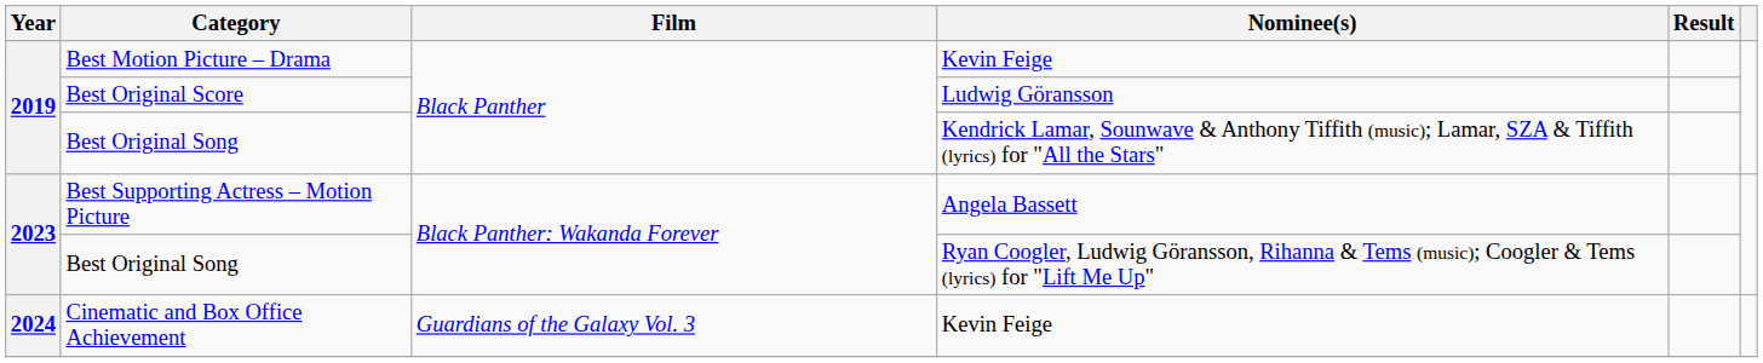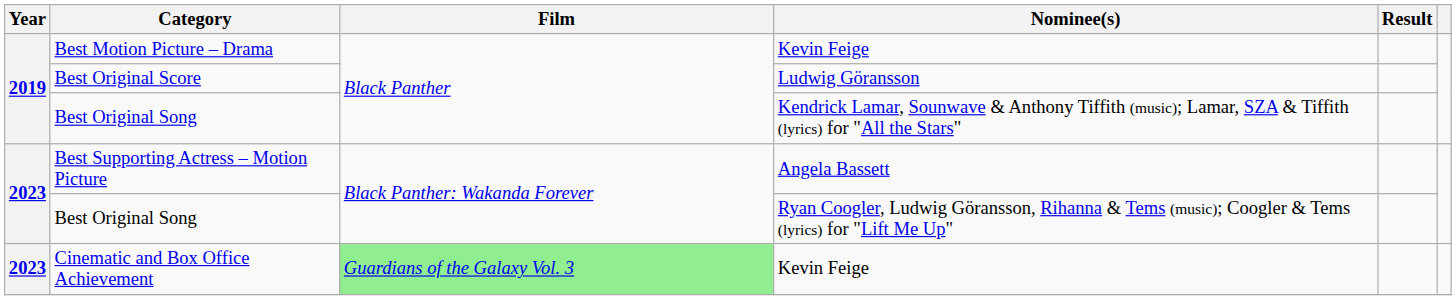Cinematic and Box Office Achievement | Year: 2024 -> 2023
Cinematic and Box Office Achievement | Film: no background -> lightgreen background
